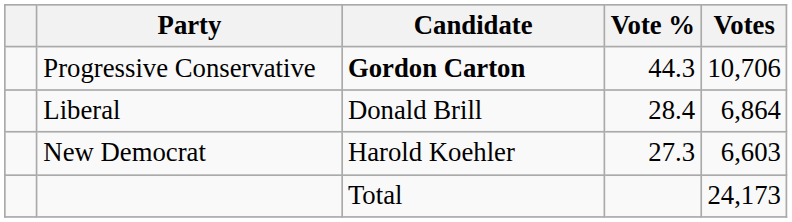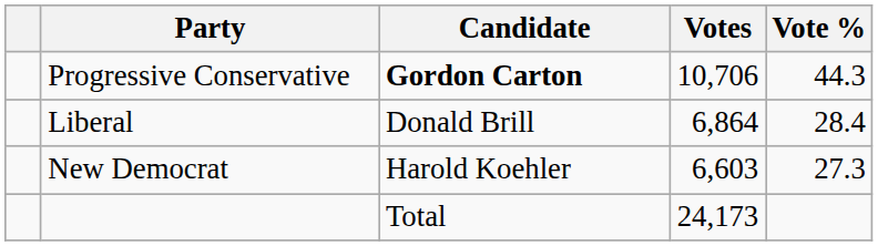columns swapped: Votes <-> Vote %
